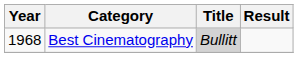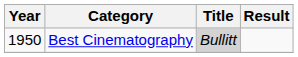Best Cinematography | Year: 1968 -> 1950
